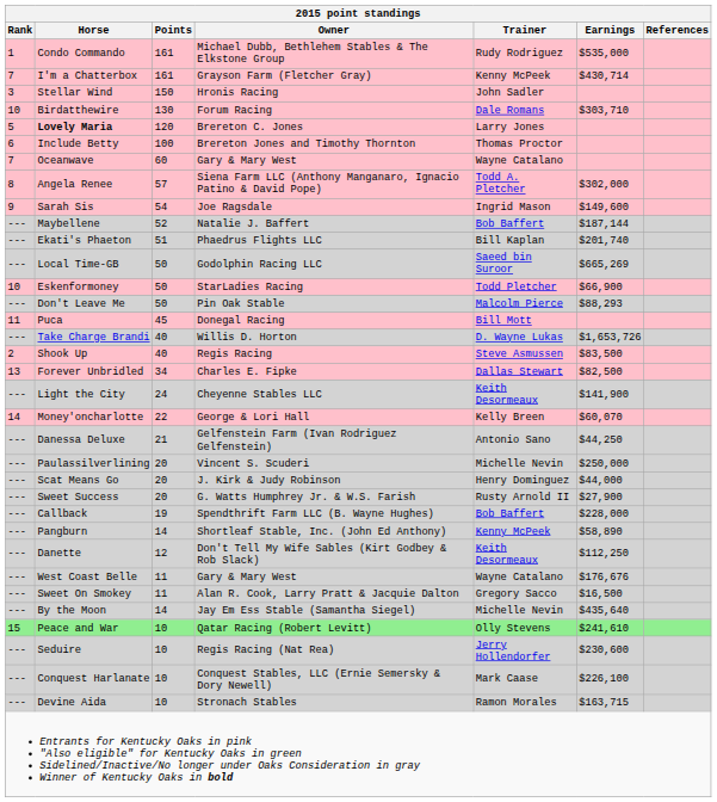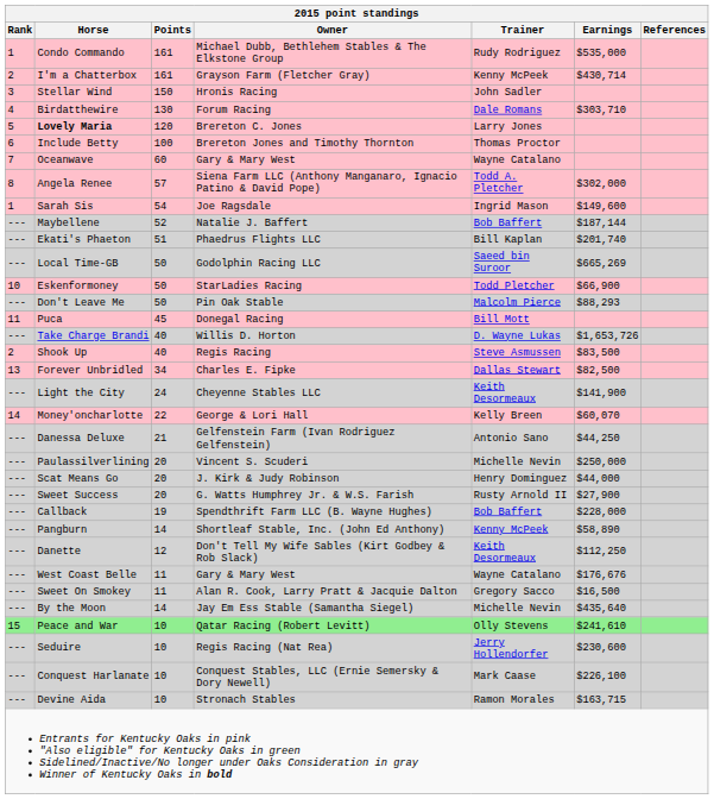I'm a Chatterbox | Rank: 7 -> 2
Birdatthewire | Rank: 10 -> 4
Sarah Sis | Rank: 9 -> 1
